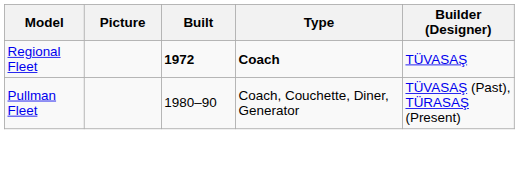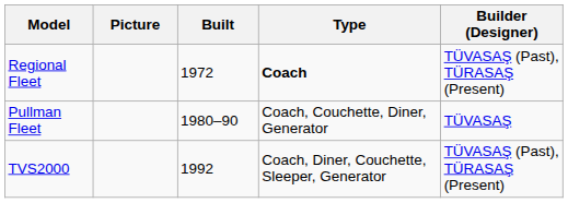Regional Fleet | Built: bold -> normal
Regional Fleet | Builder (Designer): TÜVASAŞ -> TÜVASAŞ (Past), TÜRASAŞ (Present)
Pullman Fleet | Builder (Designer): TÜVASAŞ (Past), TÜRASAŞ (Present) -> TÜVASAŞ
+ row: TVS2000 | 1992 | Coach, Diner, Couchette, Sleeper, Generator | TÜVASAŞ (Past), TÜRASAŞ (Present)
